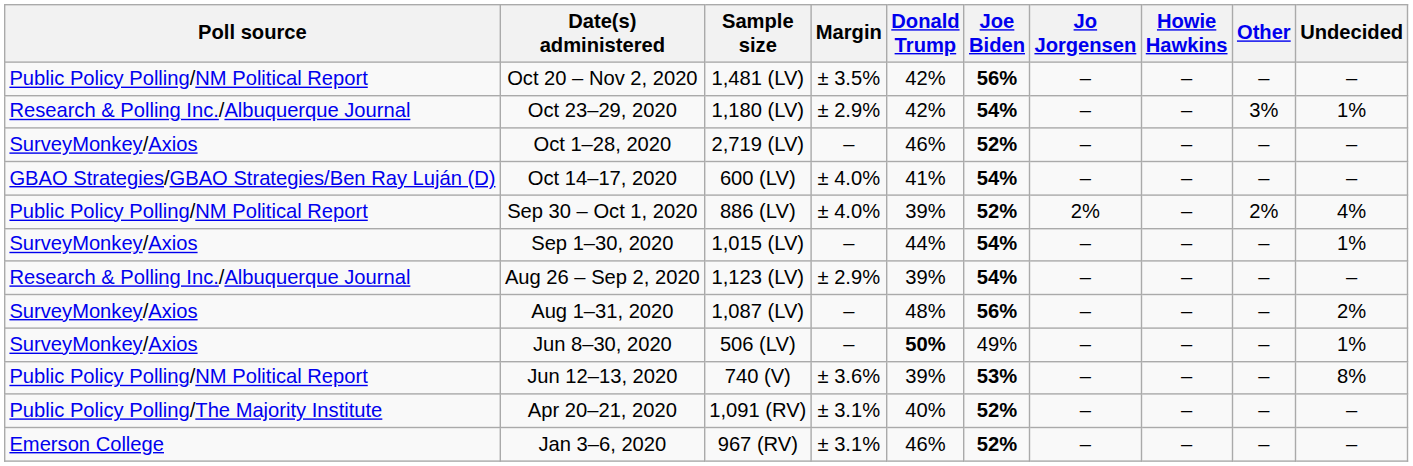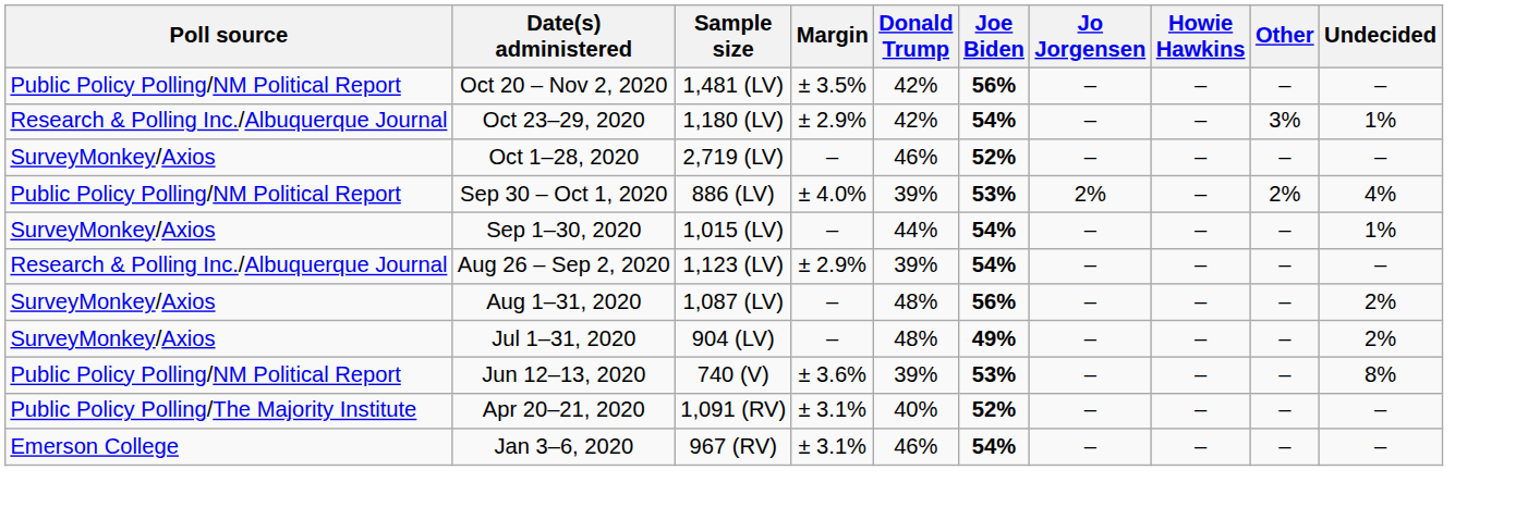- row: GBAO Strategies/GBAO Strategies/Ben Ray Luján (D) | Oct 14–17, 2020 | 600 (LV) | ± 4.0% | 41% | 54% | – | – | – | –
Sep 30 – Oct 1, 2020 | Joe Biden: 52% -> 53%
+ row: SurveyMonkey/Axios | Jul 1–31, 2020 | 904 (LV) | – | 48% | 49% | – | – | – | 2%
- row: SurveyMonkey/Axios | Jun 8–30, 2020 | 506 (LV) | – | 50% | 49% | – | – | – | 1%
Jan 3–6, 2020 | Joe Biden: 52% -> 54%
